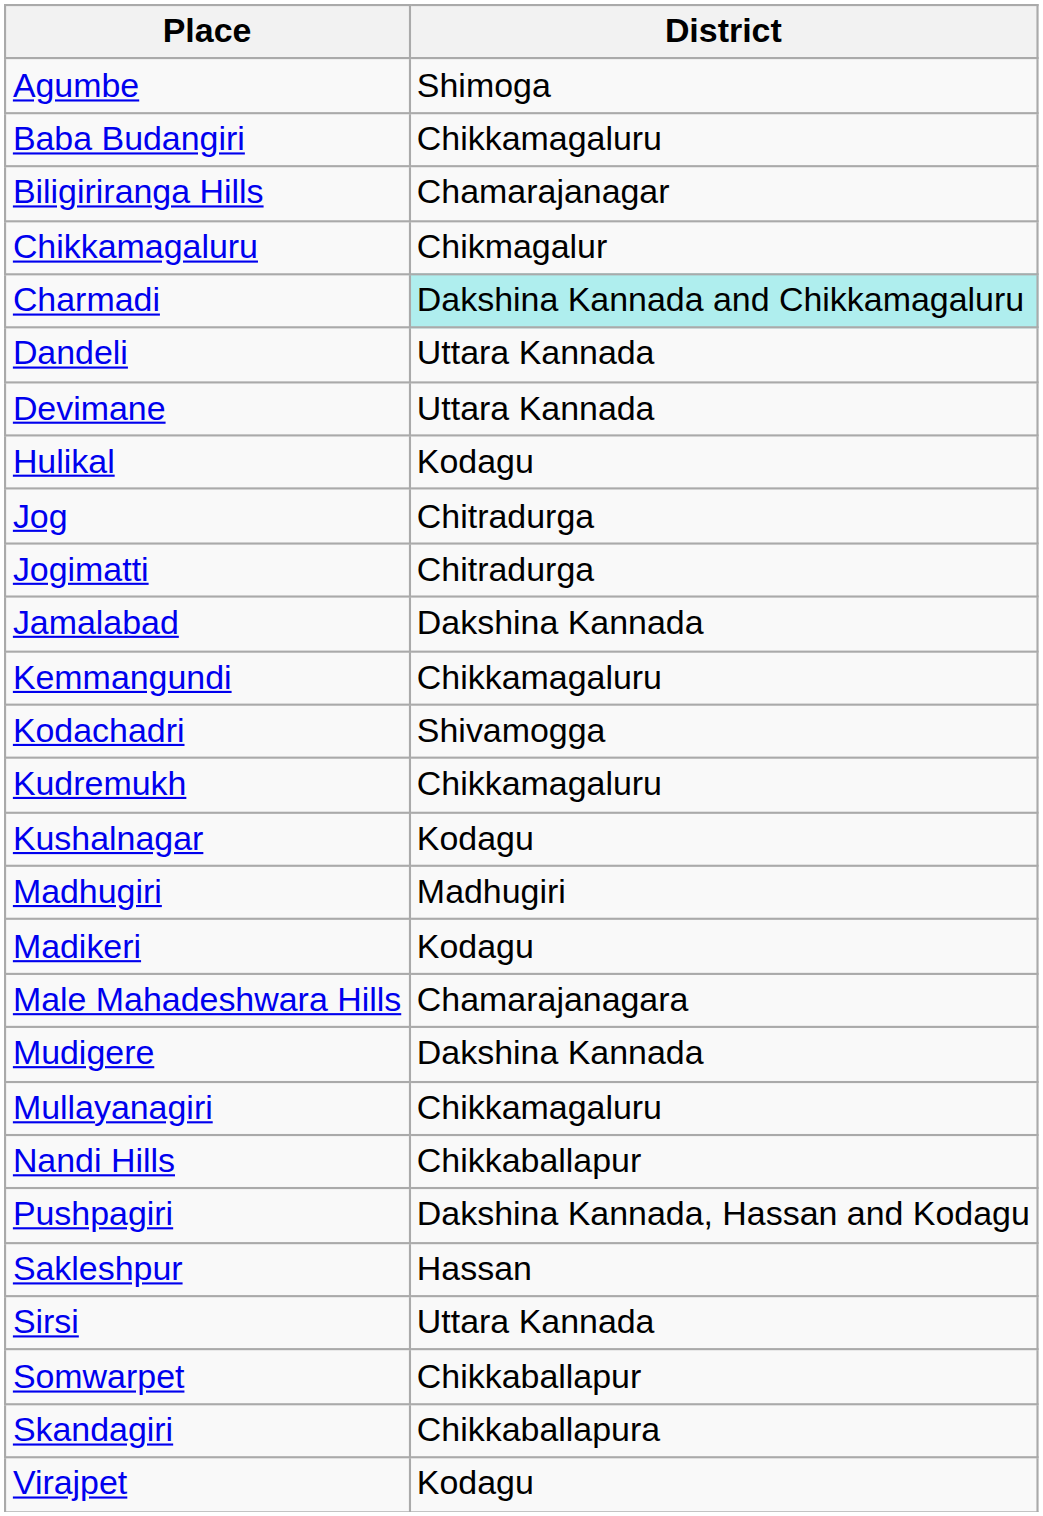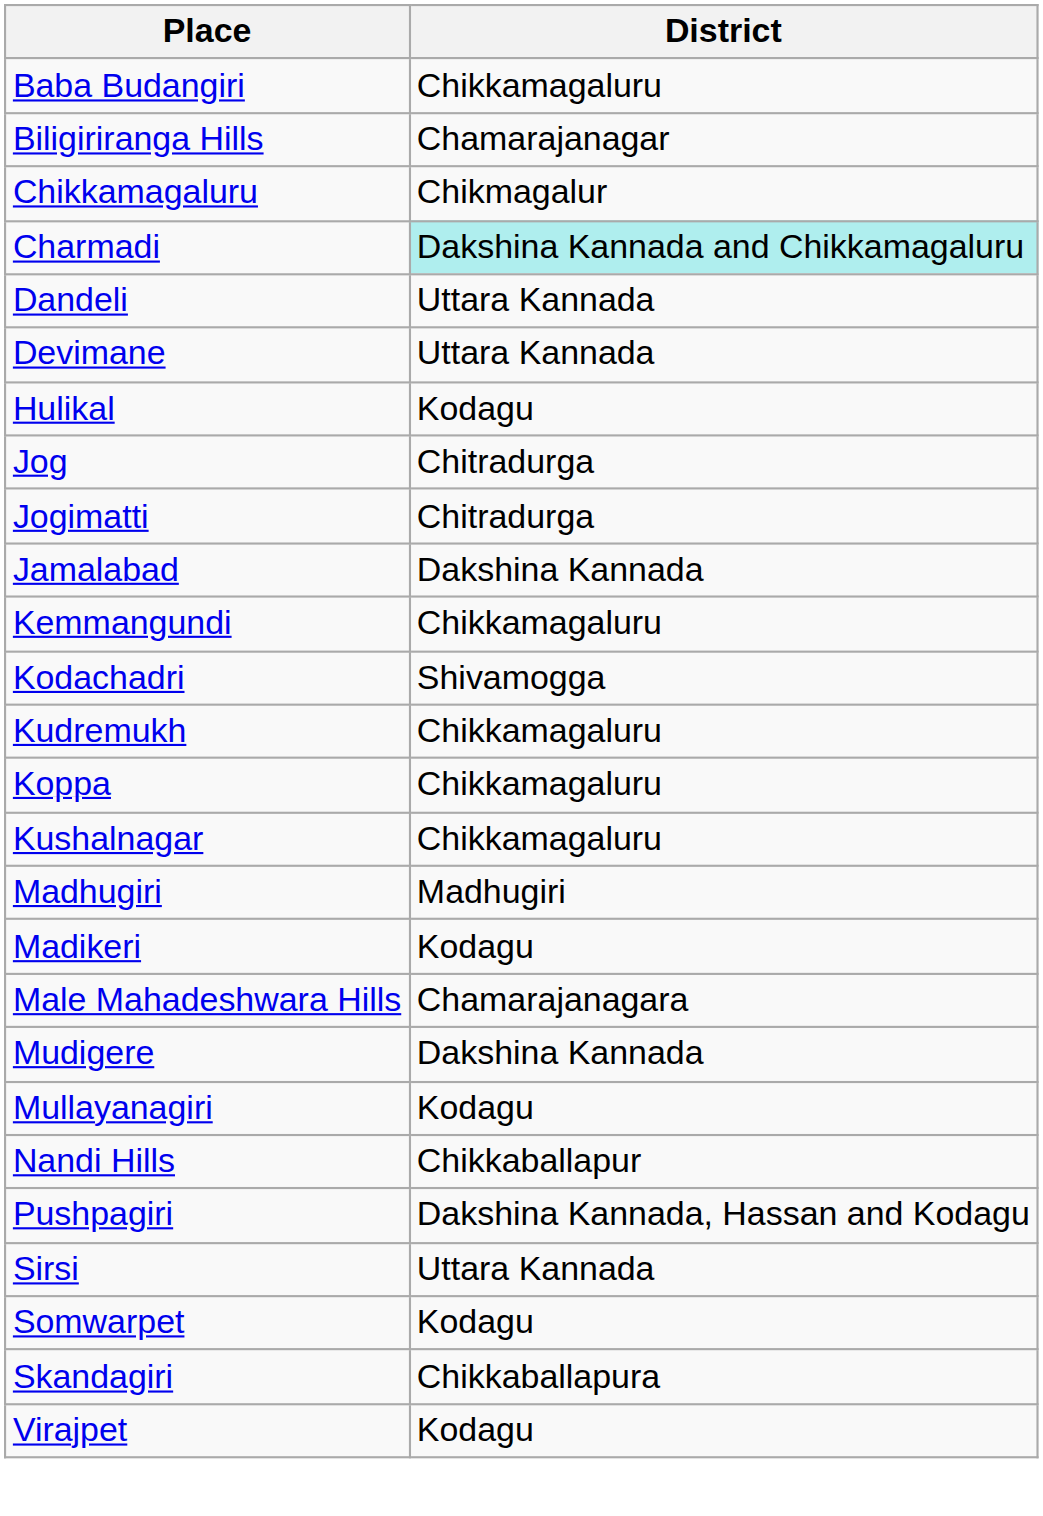- row: Agumbe | Shimoga
+ row: Koppa | Chikkamagaluru
Kushalnagar | District: Kodagu -> Chikkamagaluru
Mullayanagiri | District: Chikkamagaluru -> Kodagu
- row: Sakleshpur | Hassan
Somwarpet | District: Chikkaballapur -> Kodagu
